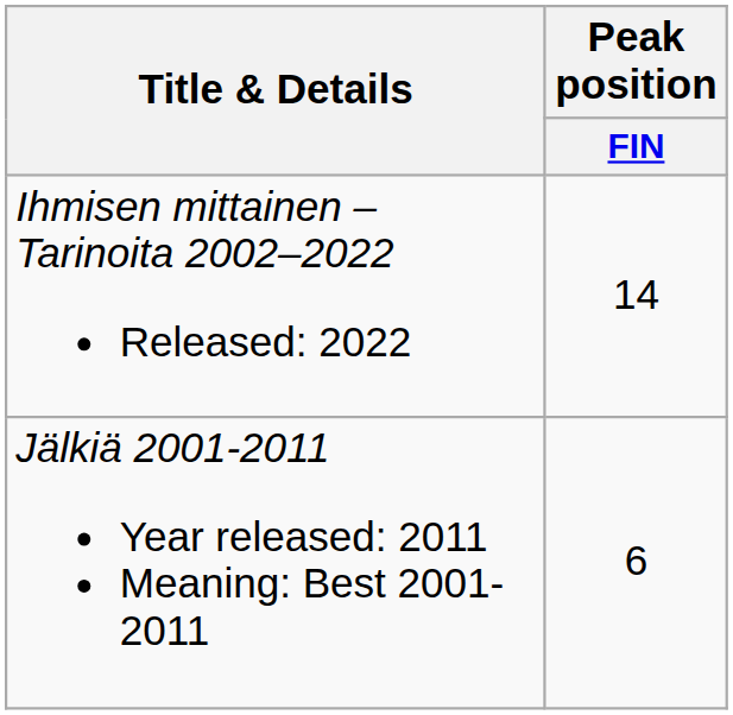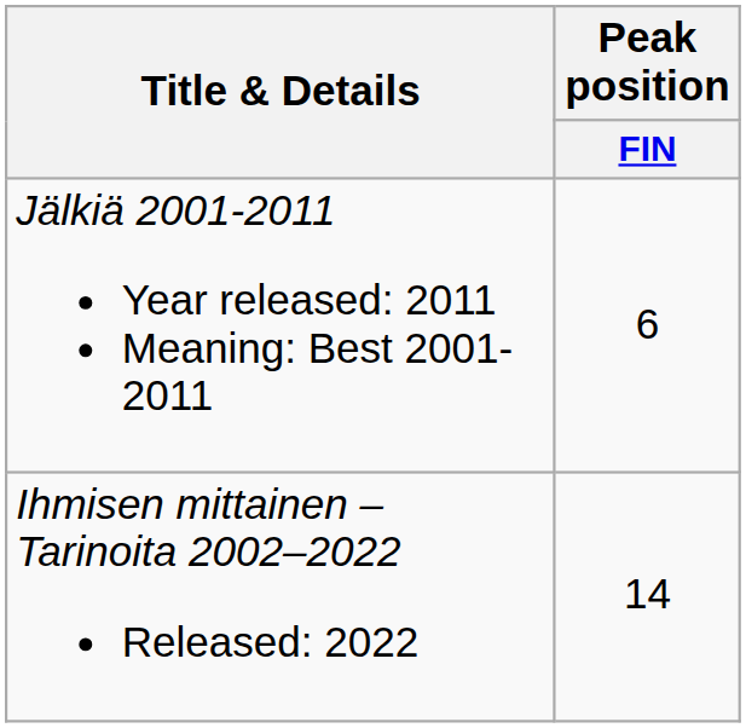rows swapped: Jälkiä 2001-2011 Year released: 2011 Meaning: Best 2001-2011 <-> Ihmisen mittainen – Tarinoita 2002–2022 Released: 2022
